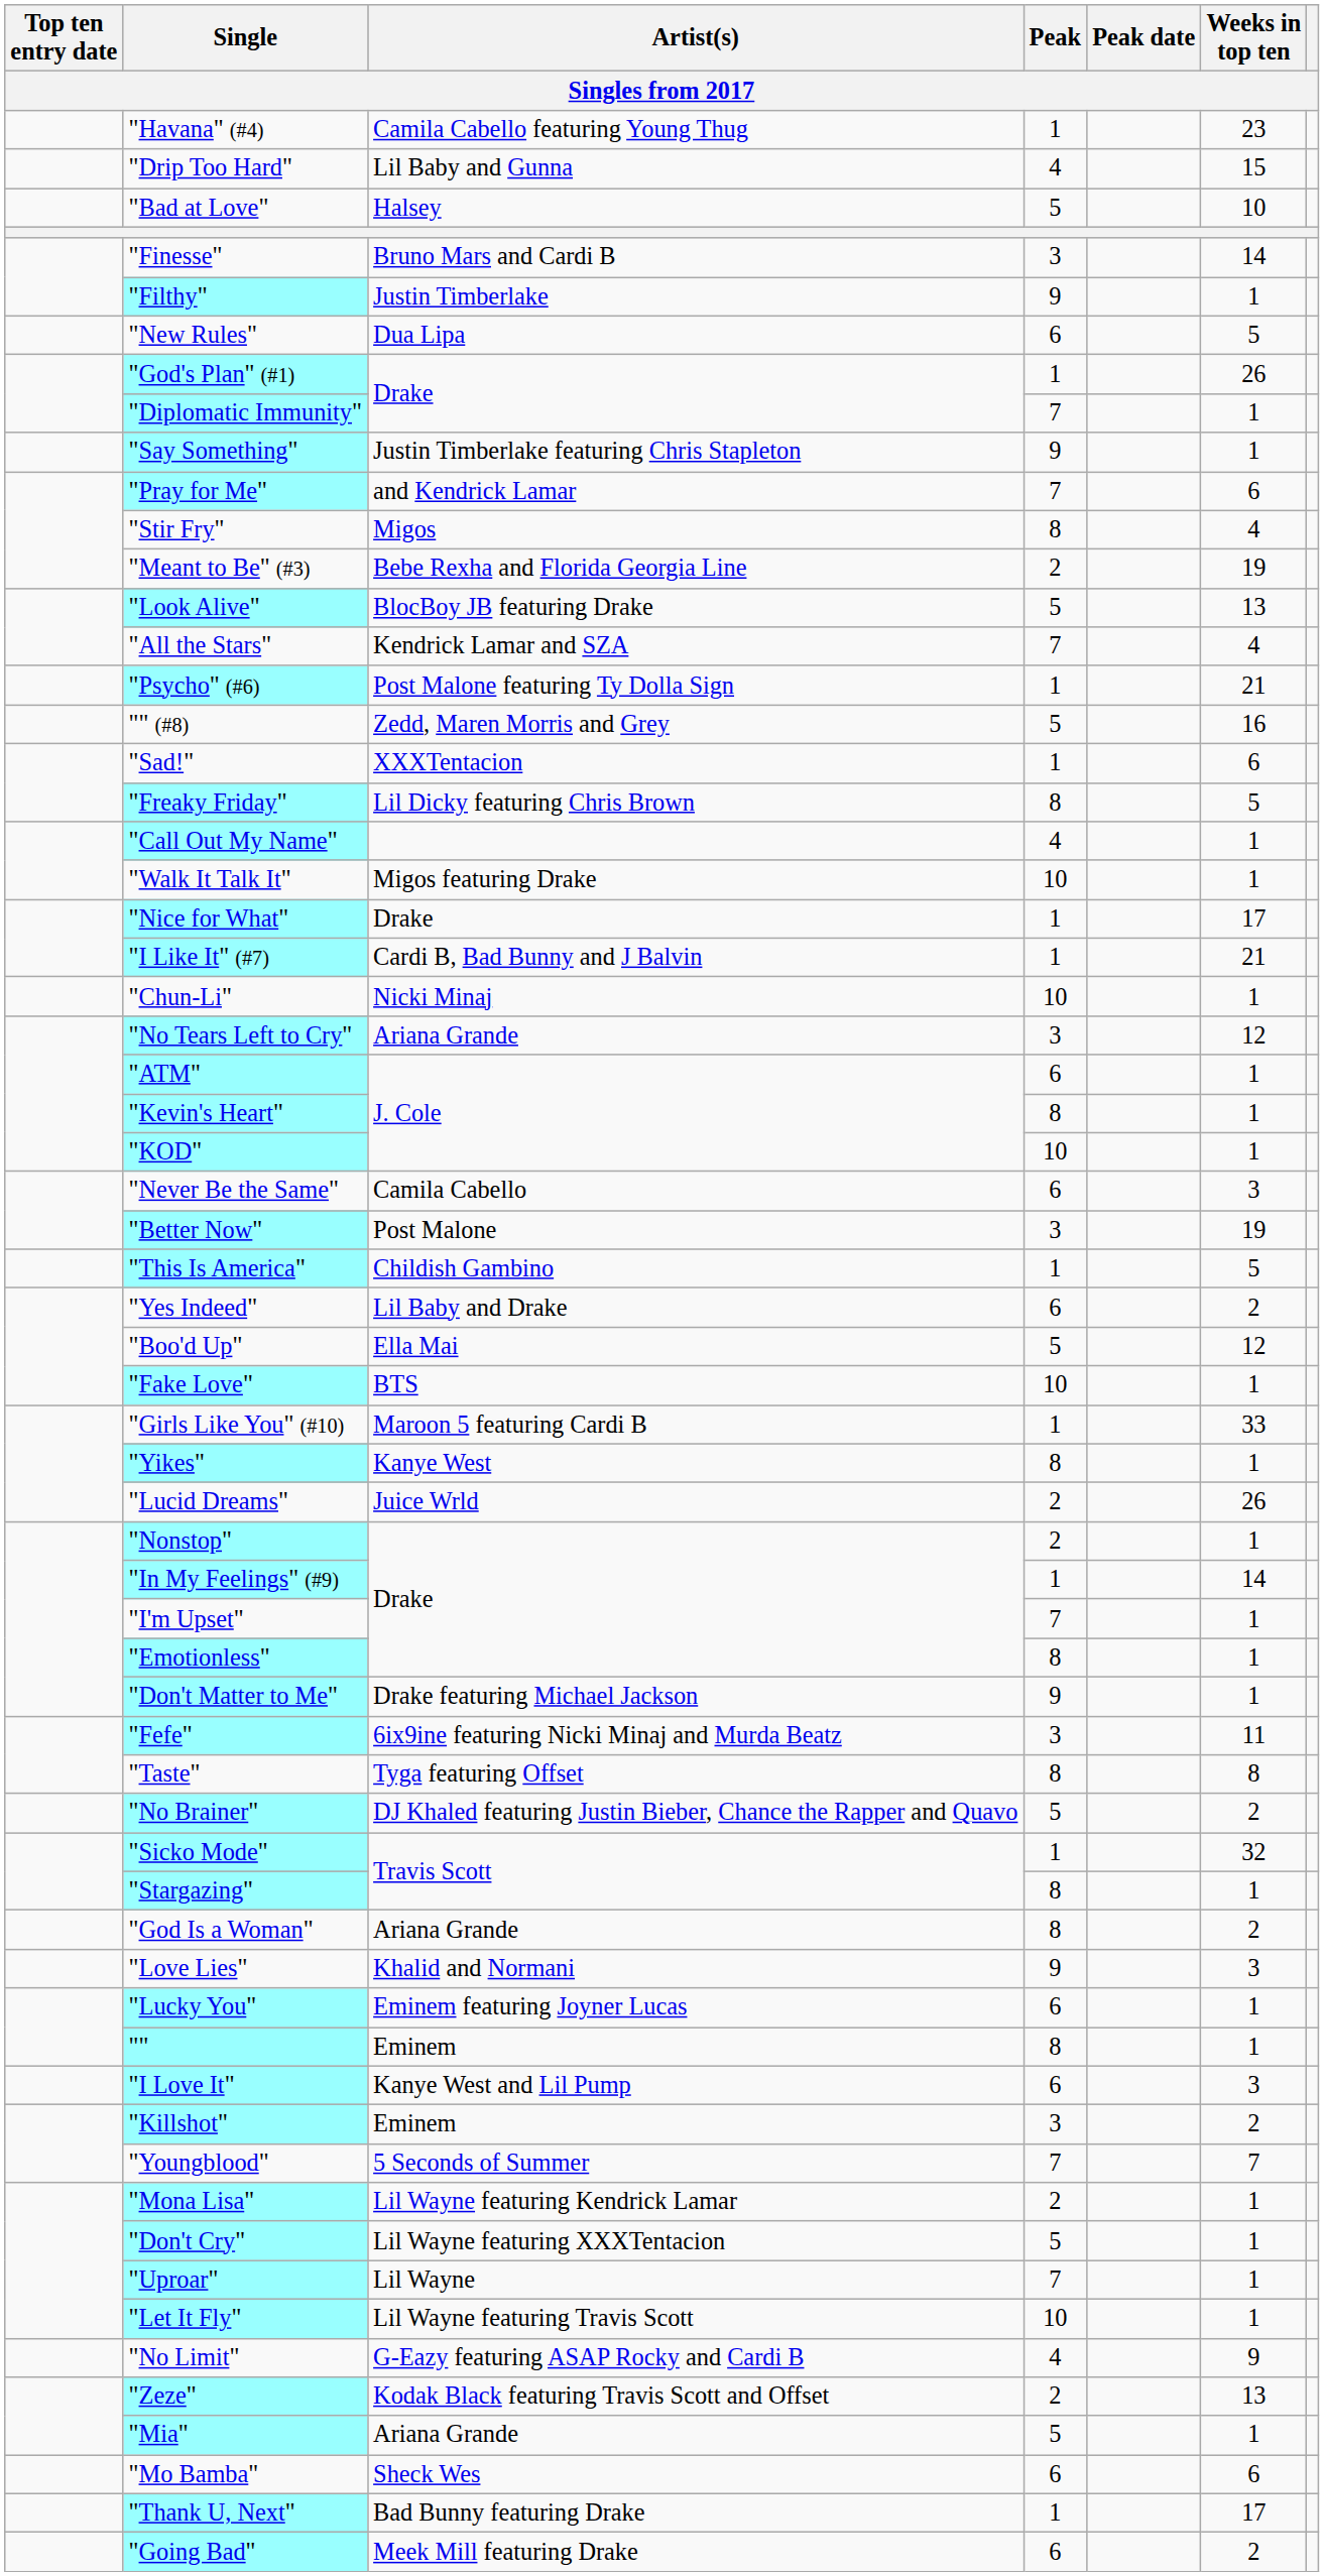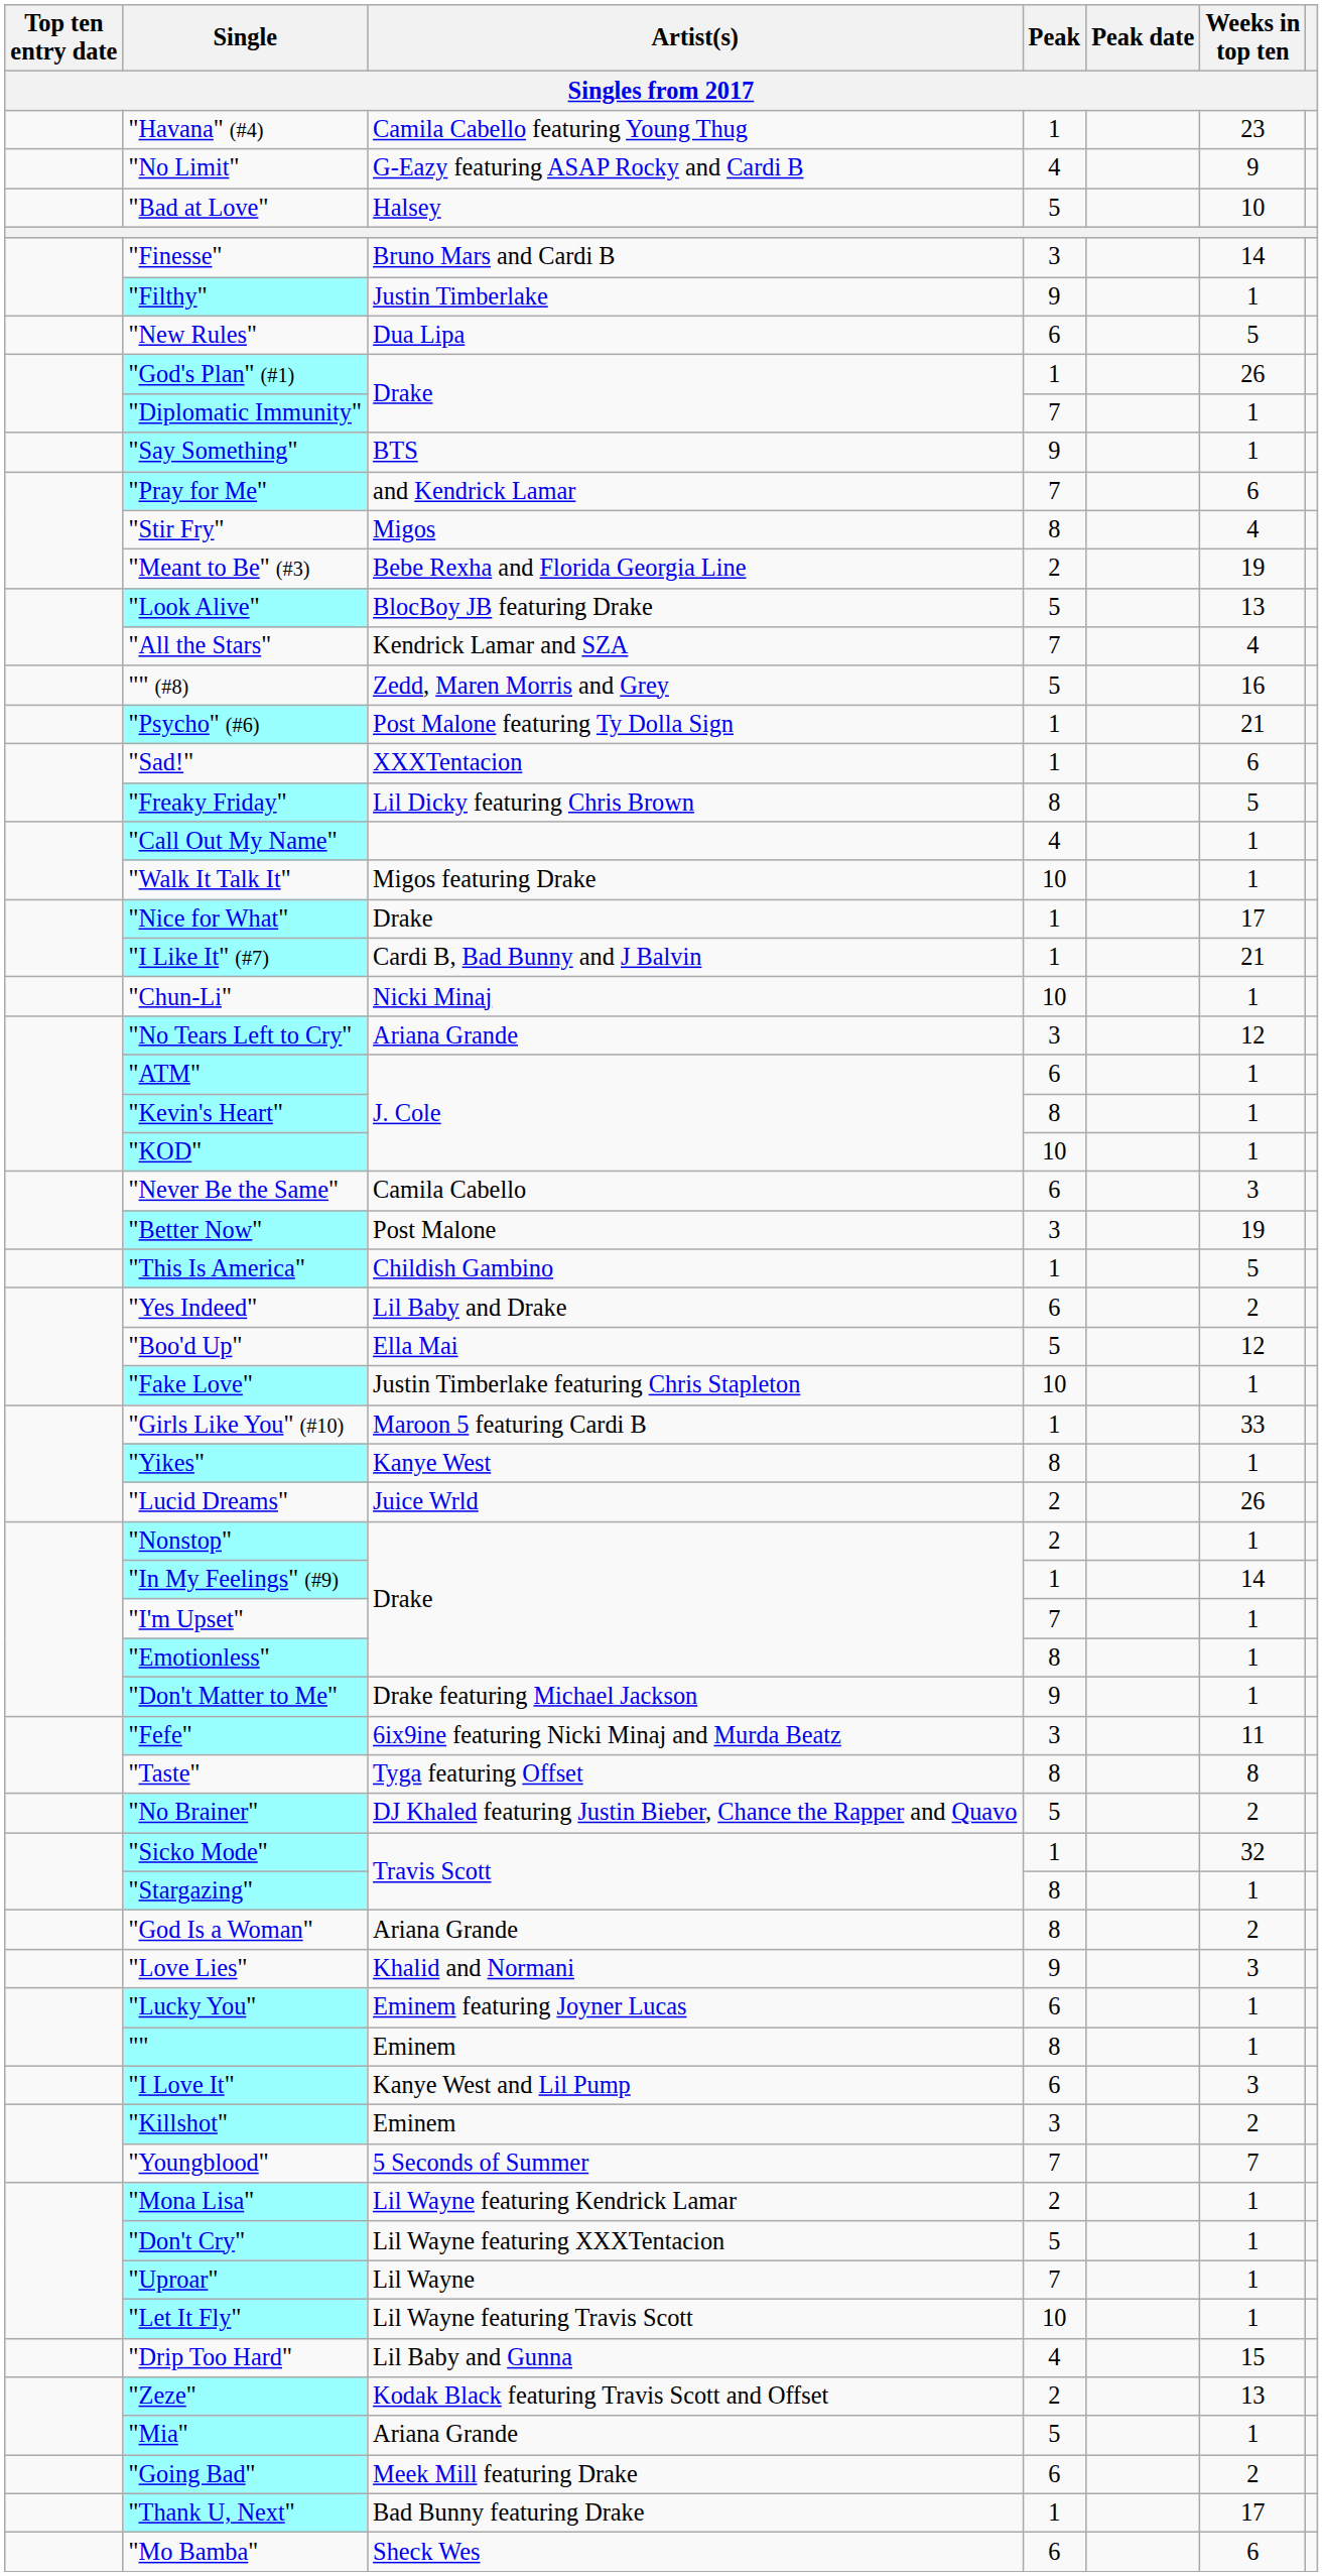rows swapped: "No Limit" <-> "Drip Too Hard"
"Say Something" | Artist(s): Justin Timberlake featuring Chris Stapleton -> BTS
rows swapped: "Psycho" (#6) <-> "" (#8)
"Fake Love" | Artist(s): BTS -> Justin Timberlake featuring Chris Stapleton
rows swapped: "Mo Bamba" <-> "Going Bad"
